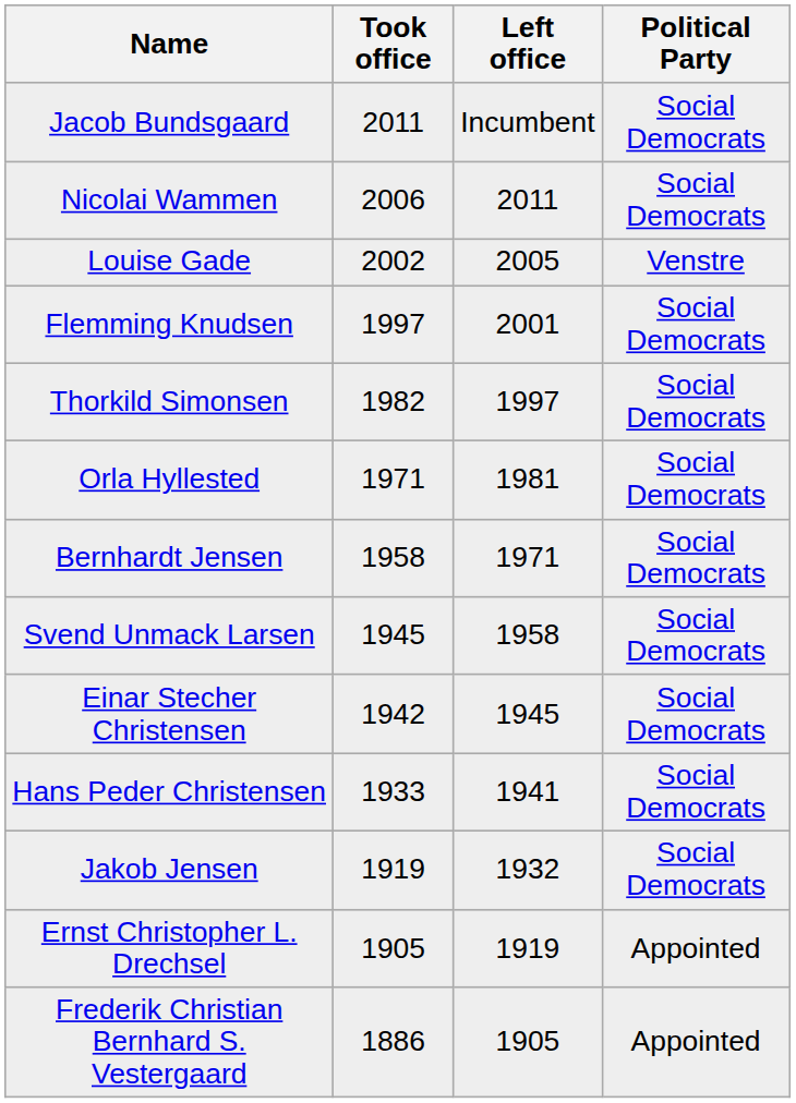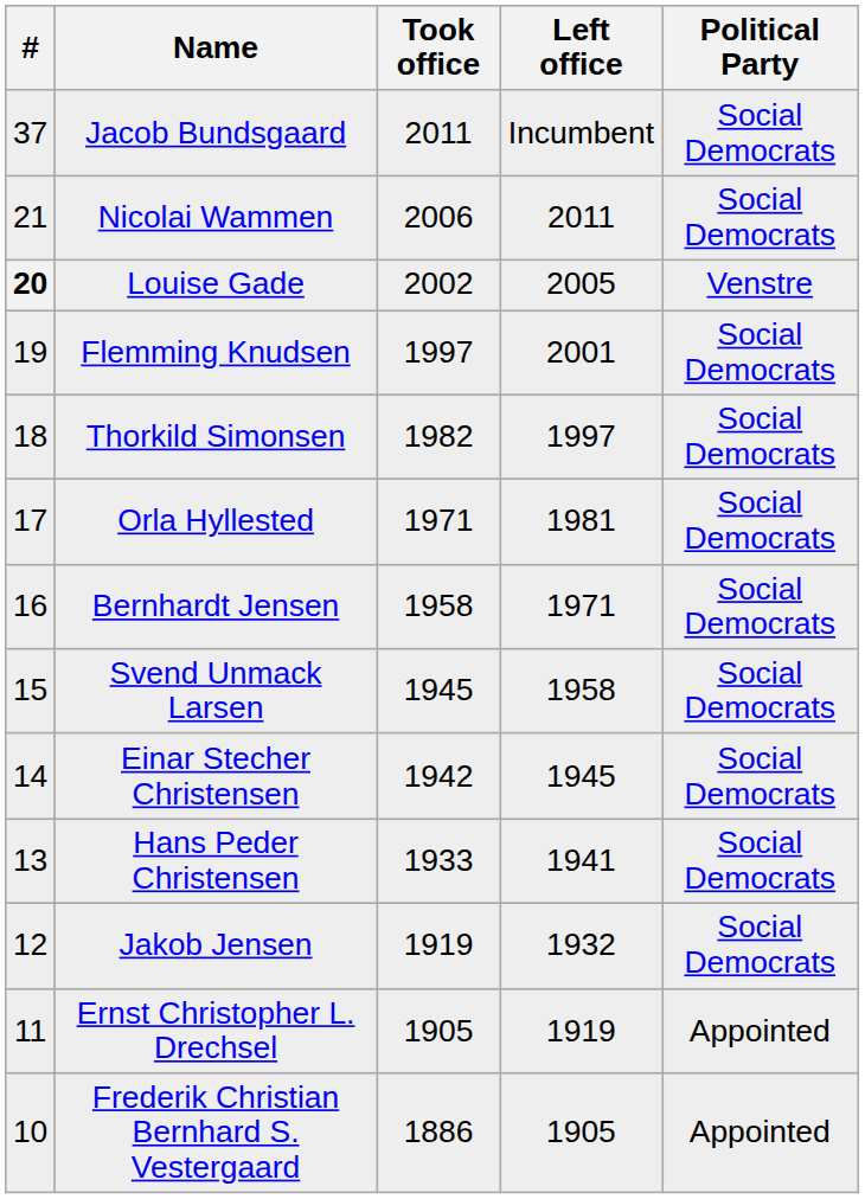+ column: # | 37 | 21 | 20 | 19 | 18 | 17 | 16 | 15 | 14 | 13 | 12 | 11 | 10
